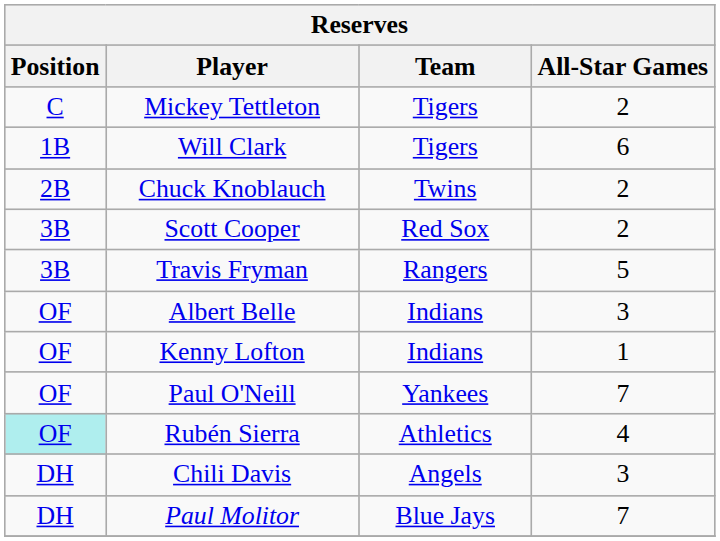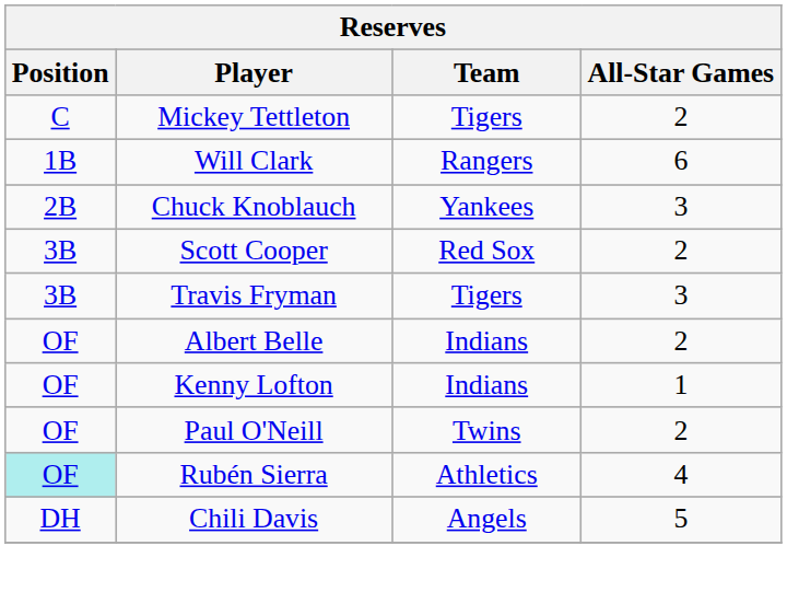Will Clark | Team: Tigers -> Rangers
Chuck Knoblauch | Team: Twins -> Yankees
Chuck Knoblauch | All-Star Games: 2 -> 3
Travis Fryman | Team: Rangers -> Tigers
Travis Fryman | All-Star Games: 5 -> 3
Albert Belle | All-Star Games: 3 -> 2
Paul O'Neill | Team: Yankees -> Twins
Paul O'Neill | All-Star Games: 7 -> 2
Chili Davis | All-Star Games: 3 -> 5
- row: DH | Paul Molitor | Blue Jays | 7
